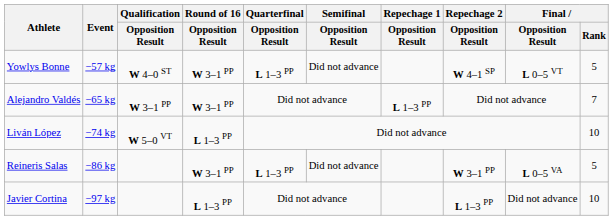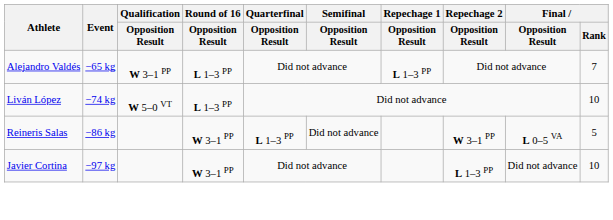- row: Yowlys Bonne | −57 kg | W 4–0 ST | W 3–1 PP | L 1–3 PP | Did not advance | W 4–1 SP | L 0–5 VT | 5
Alejandro Valdés | Round of 16 / Opposition Result: W 3–1 PP -> L 1–3 PP
Javier Cortina | Round of 16 / Opposition Result: L 1–3 PP -> W 3–1 PP
